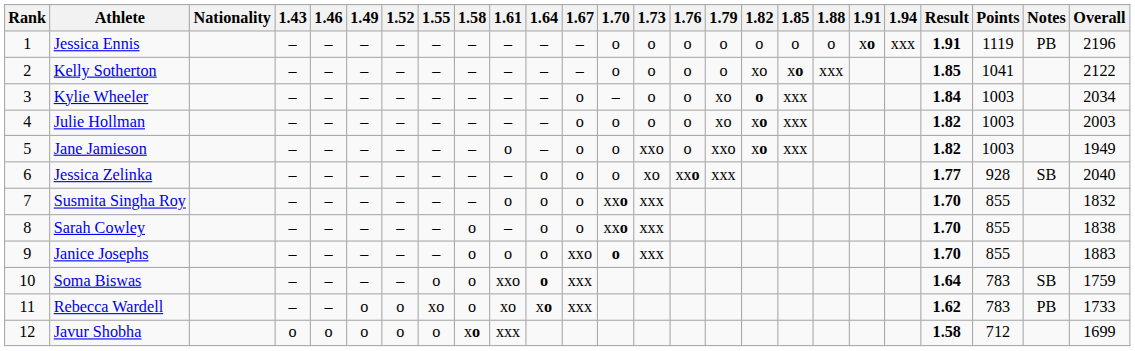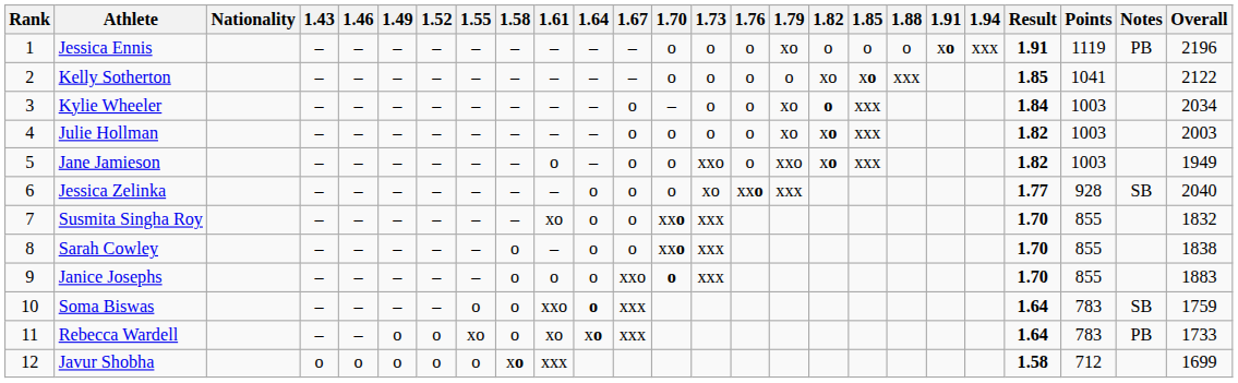Jessica Ennis | 1.79: o -> xo
Susmita Singha Roy | 1.61: o -> xo
Rebecca Wardell | Result: 1.62 -> 1.64
